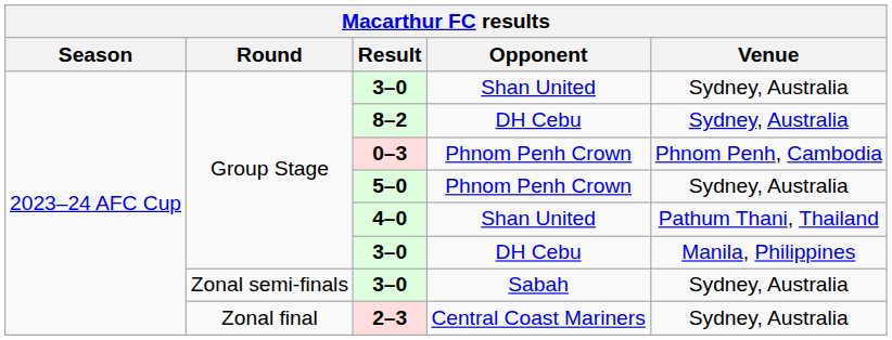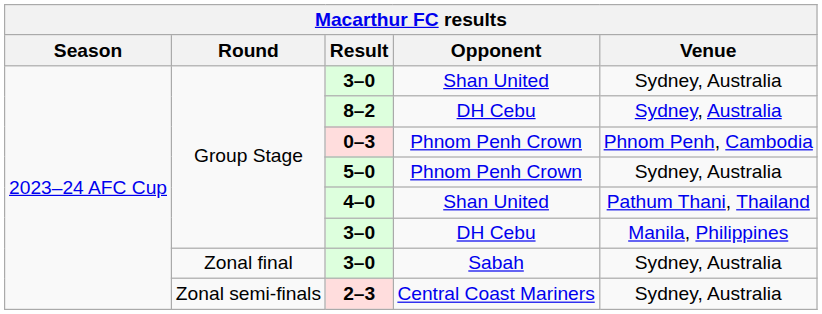3–0 / Sabah | Round: Zonal semi-finals -> Zonal final
2–3 | Round: Zonal final -> Zonal semi-finals
